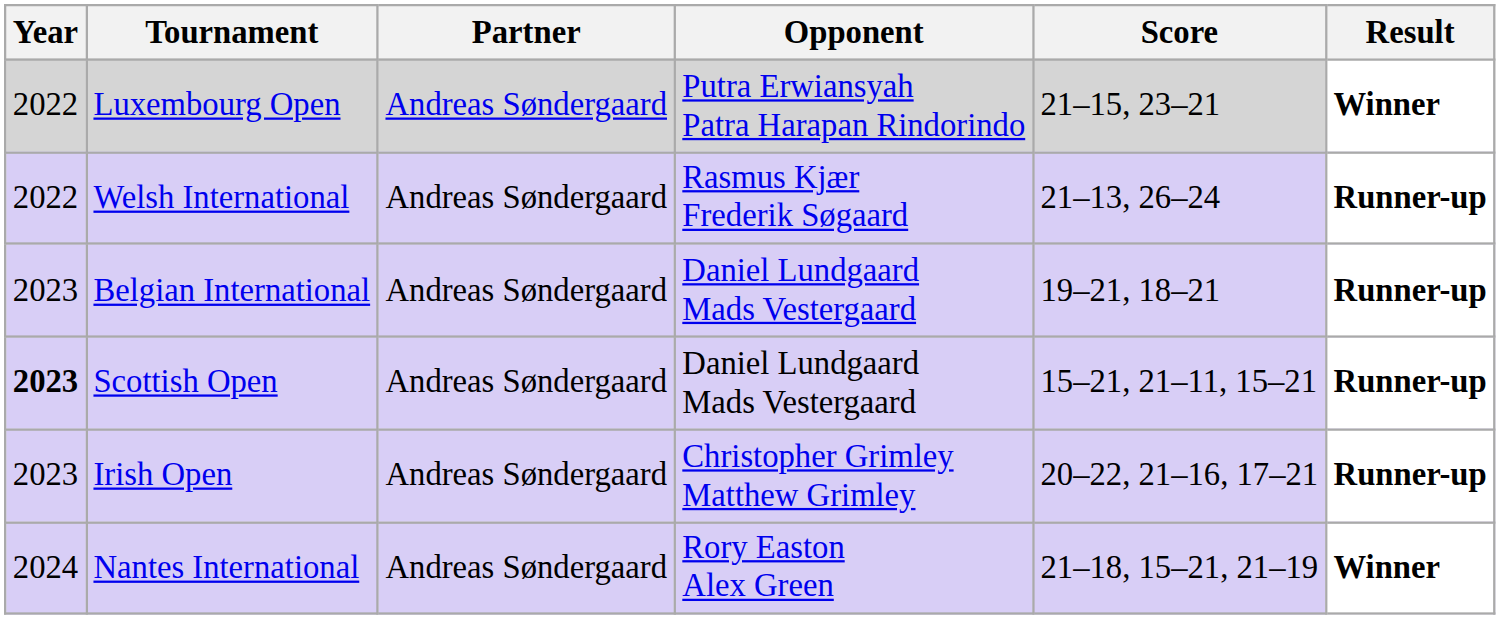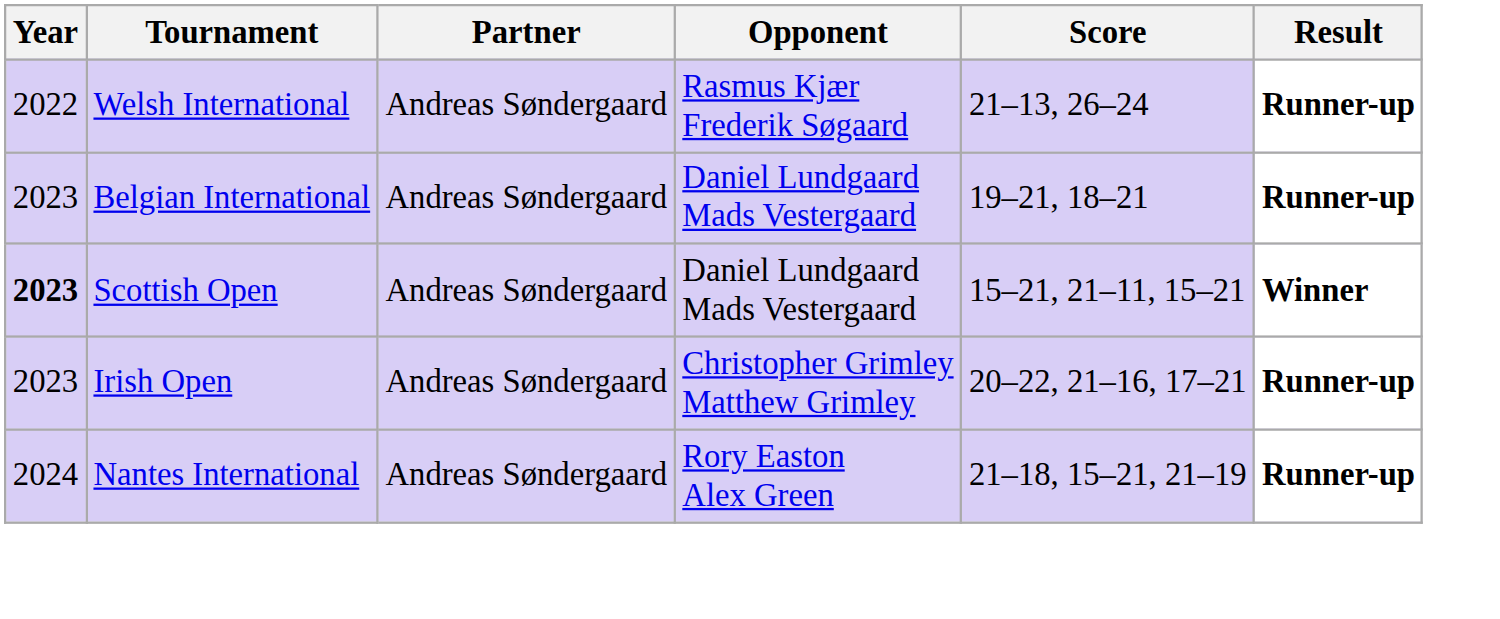- row: 2022 | Luxembourg Open | Andreas Søndergaard | Putra Erwiansyah Patra Harapan Rindorindo | 21–15, 23–21 | Winner
Scottish Open | Result: Runner-up -> Winner
Nantes International | Result: Winner -> Runner-up
